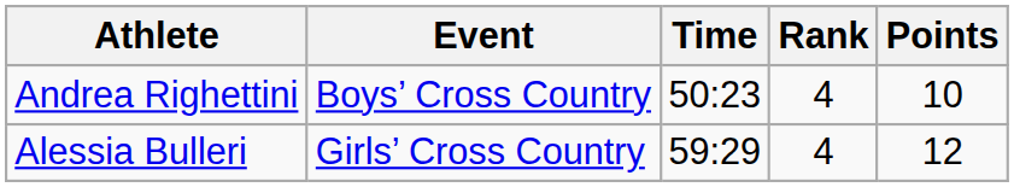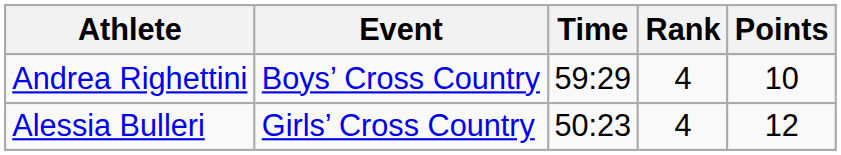Andrea Righettini | Time: 50:23 -> 59:29
Alessia Bulleri | Time: 59:29 -> 50:23
